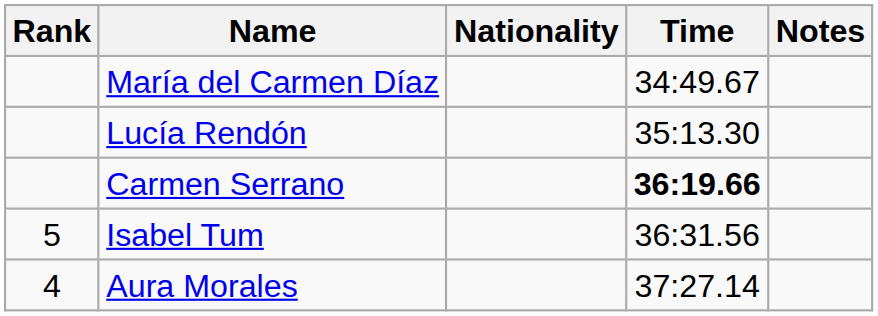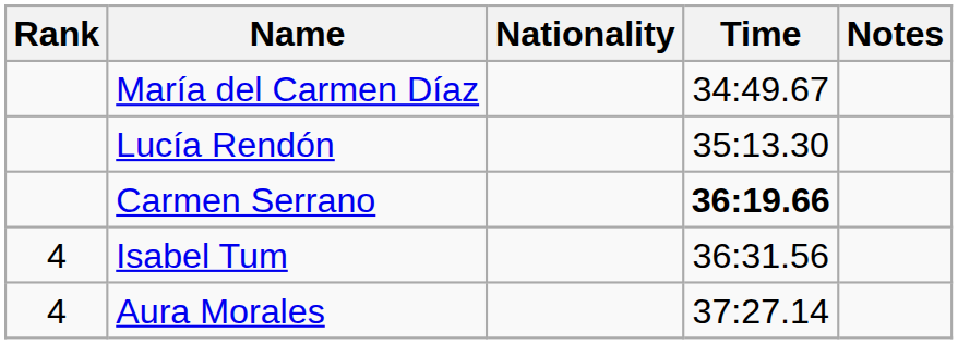Isabel Tum | Rank: 5 -> 4
